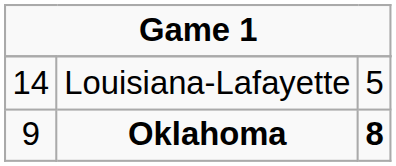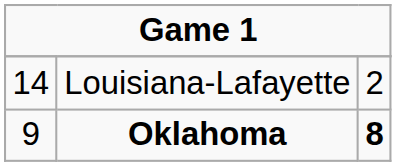Louisiana-Lafayette | column 3: 5 -> 2
